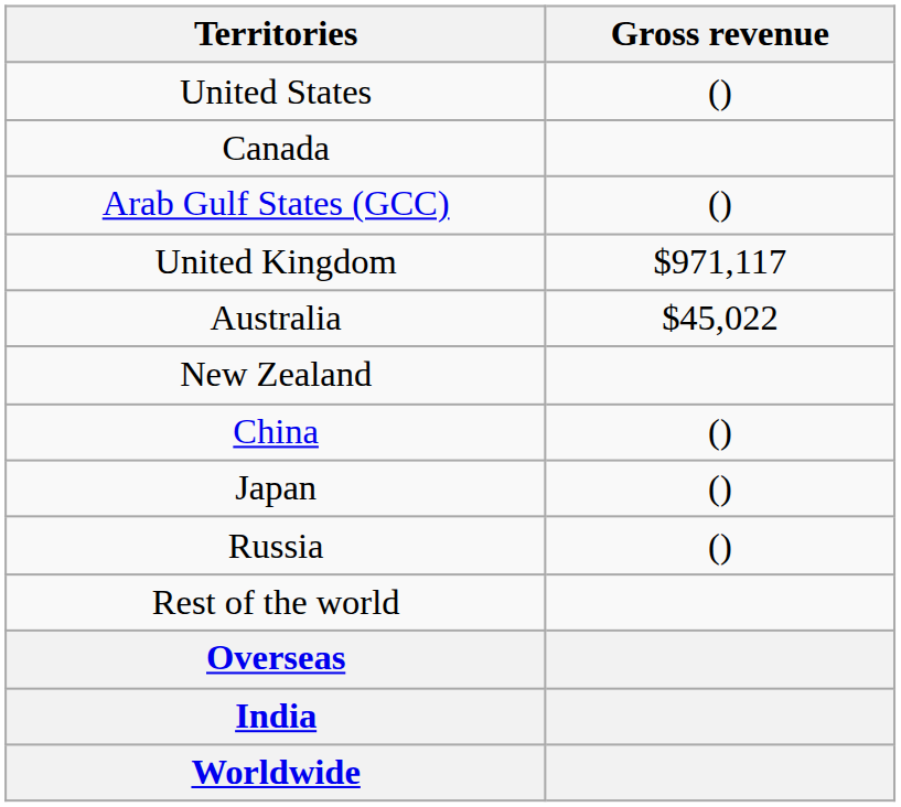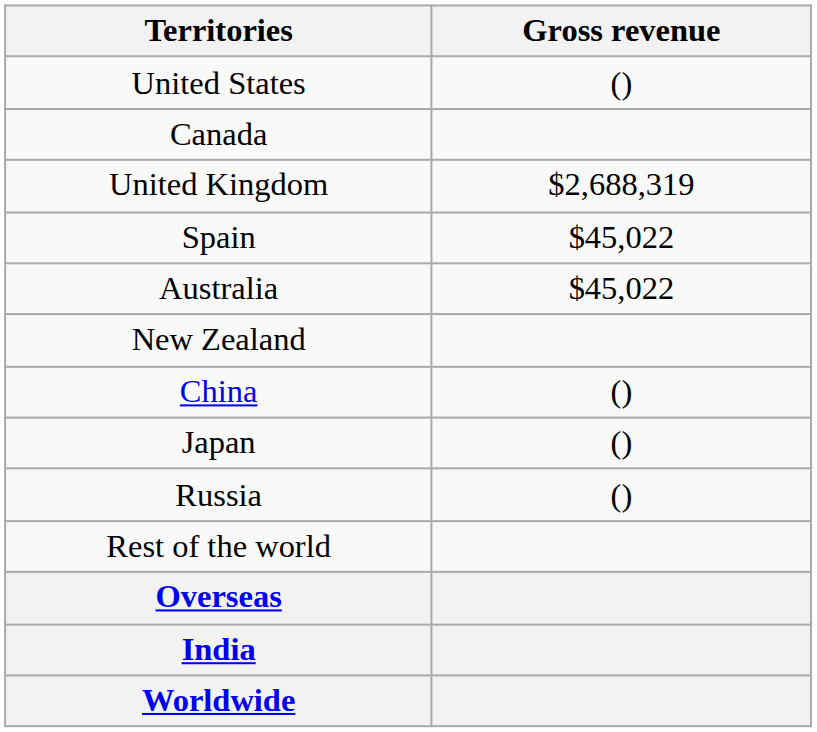- row: Arab Gulf States (GCC) | ()
United Kingdom | Gross revenue: $971,117 -> $2,688,319
+ row: Spain | $45,022
